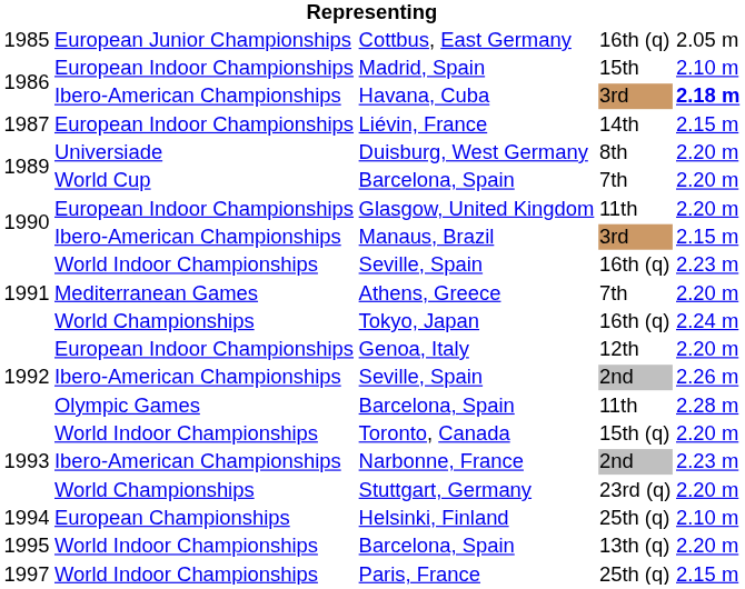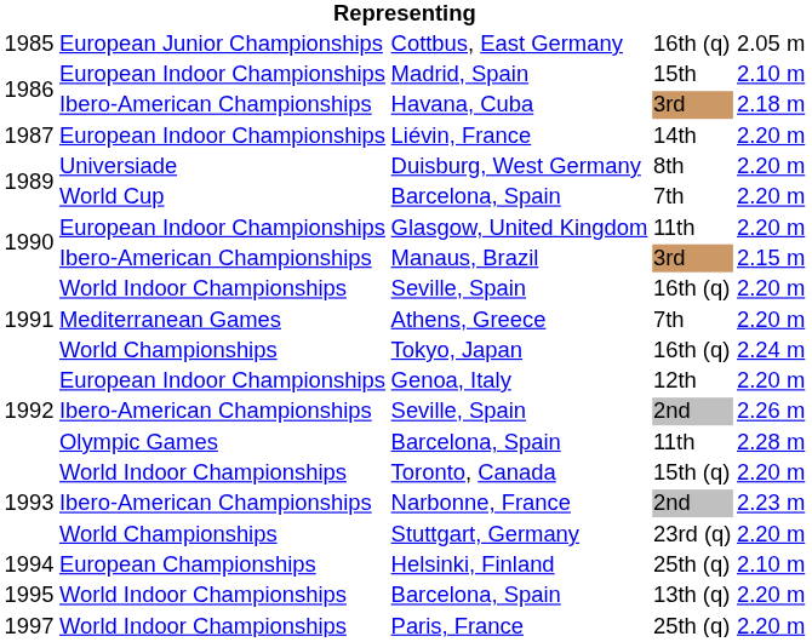Havana, Cuba | column 5: bold -> normal
Liévin, France | column 5: 2.15 m -> 2.20 m
Seville, Spain / 16th (q) | column 5: 2.23 m -> 2.20 m
Paris, France | column 5: 2.15 m -> 2.20 m
